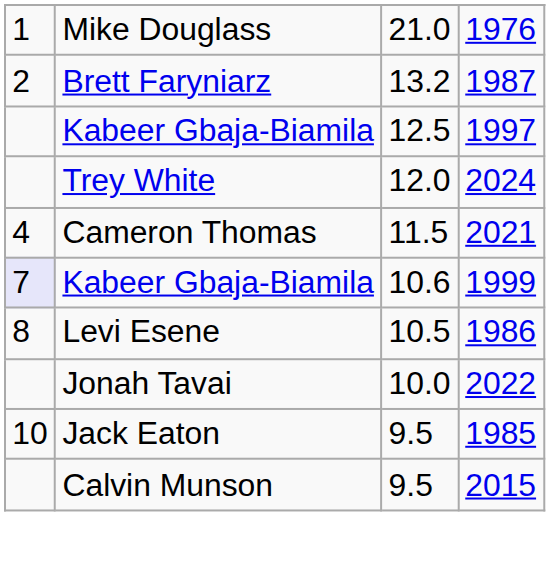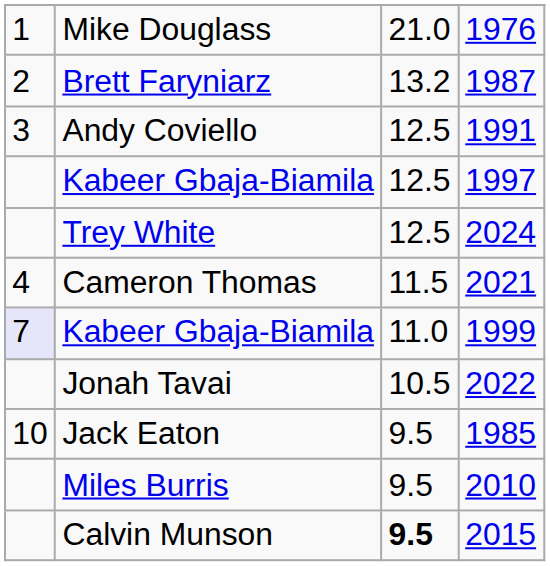+ row: 3 | Andy Coviello | 12.5 | 1991
Trey White | column 3: 12.0 -> 12.5
Kabeer Gbaja-Biamila / 1999 | column 3: 10.6 -> 11.0
- row: 8 | Levi Esene | 10.5 | 1986
Jonah Tavai | column 3: 10.0 -> 10.5
+ row: Miles Burris | 9.5 | 2010
Calvin Munson | column 3: normal -> bold
